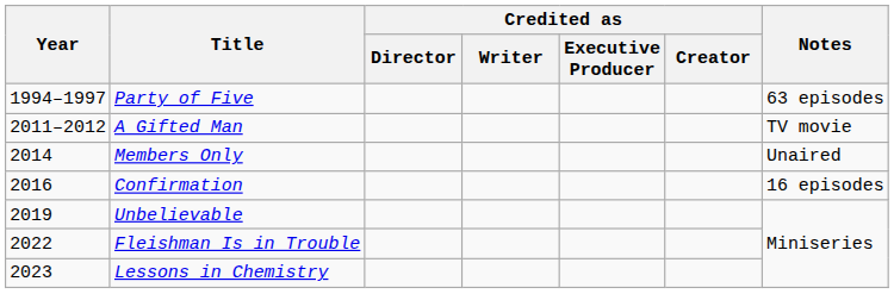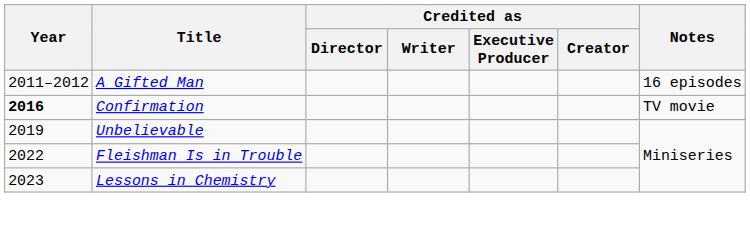- row: 1994–1997 | Party of Five | 63 episodes
A Gifted Man | Notes: TV movie -> 16 episodes
- row: 2014 | Members Only | Unaired
Confirmation | Year: normal -> bold
Confirmation | Notes: 16 episodes -> TV movie
